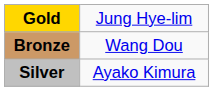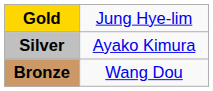rows swapped: Silver <-> Bronze
